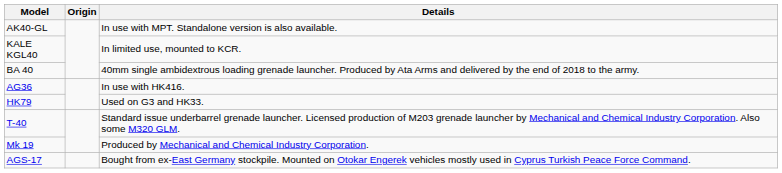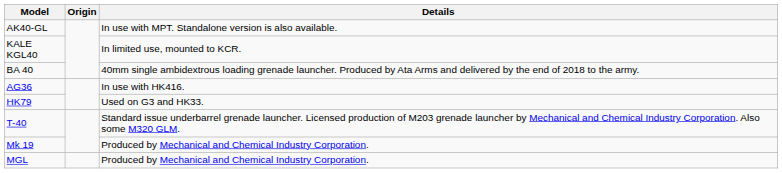+ row: MGL | Produced by Mechanical and Chemical Industry Corporation.
- row: AGS-17 | Bought from ex-East Germany stockpile. Mounted on Otokar Engerek vehicles mostly used in Cyprus Turkish Peace Force Command.
